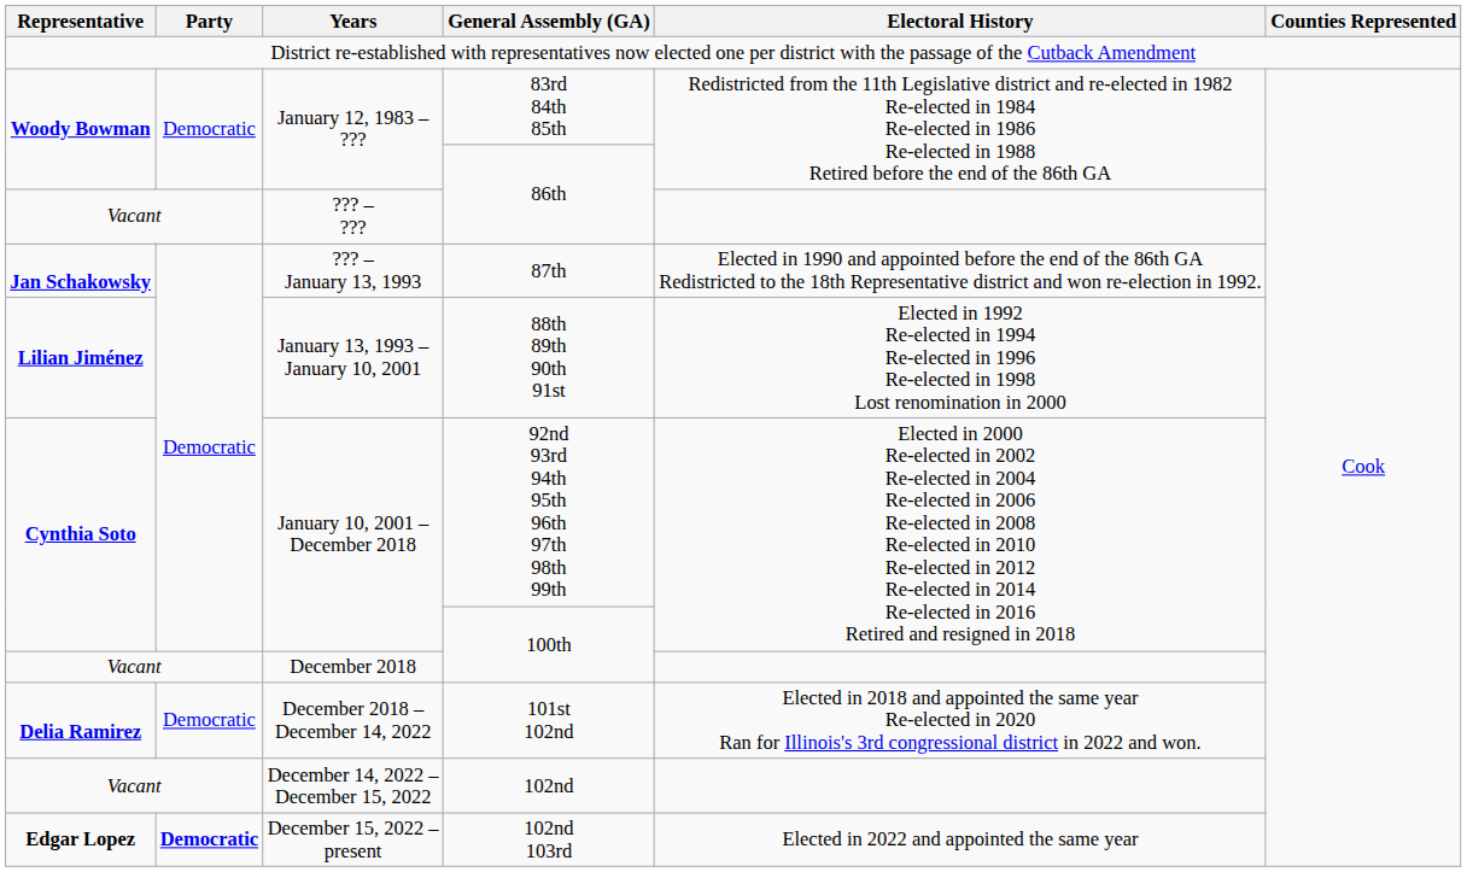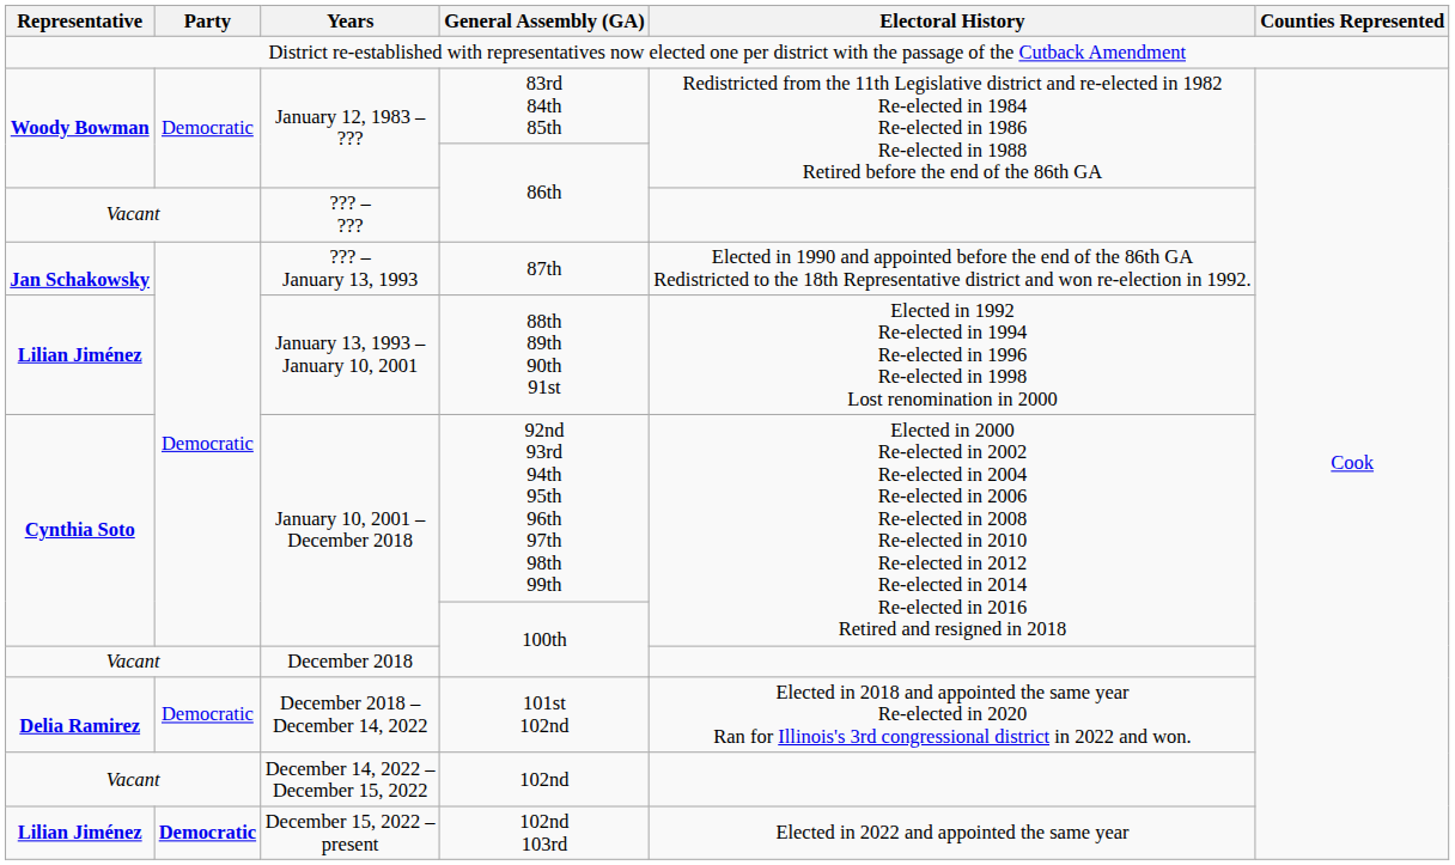December 15, 2022 – present | Representative: Edgar Lopez -> Lilian Jiménez
